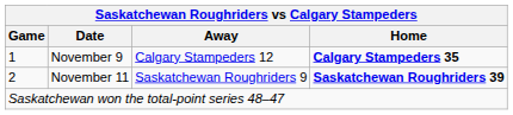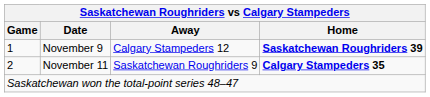November 9 | Home: Calgary Stampeders 35 -> Saskatchewan Roughriders 39
November 11 | Home: Saskatchewan Roughriders 39 -> Calgary Stampeders 35
